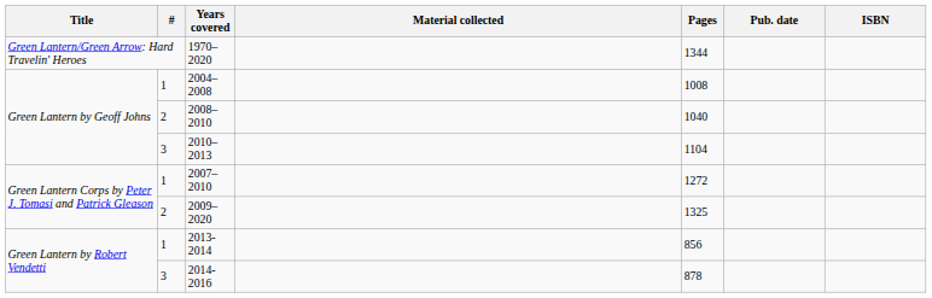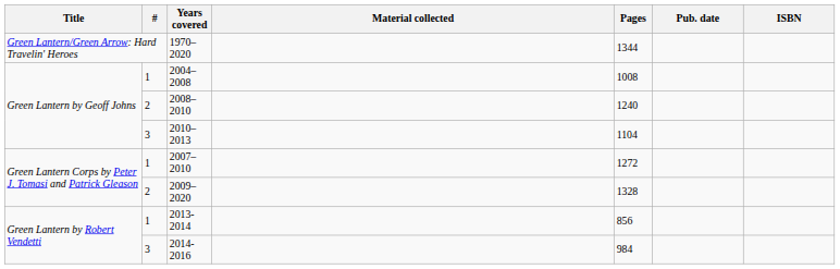2008–2010 | Pages: 1040 -> 1240
2009–2020 | Pages: 1325 -> 1328
2014-2016 | Pages: 878 -> 984
